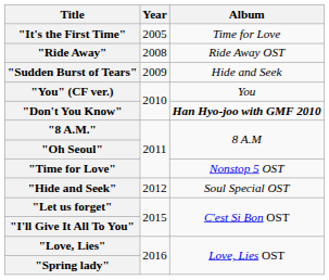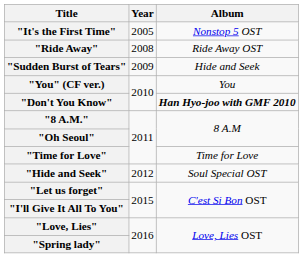"It's the First Time" | Album: Time for Love -> Nonstop 5 OST
"Time for Love" | Album: Nonstop 5 OST -> Time for Love
